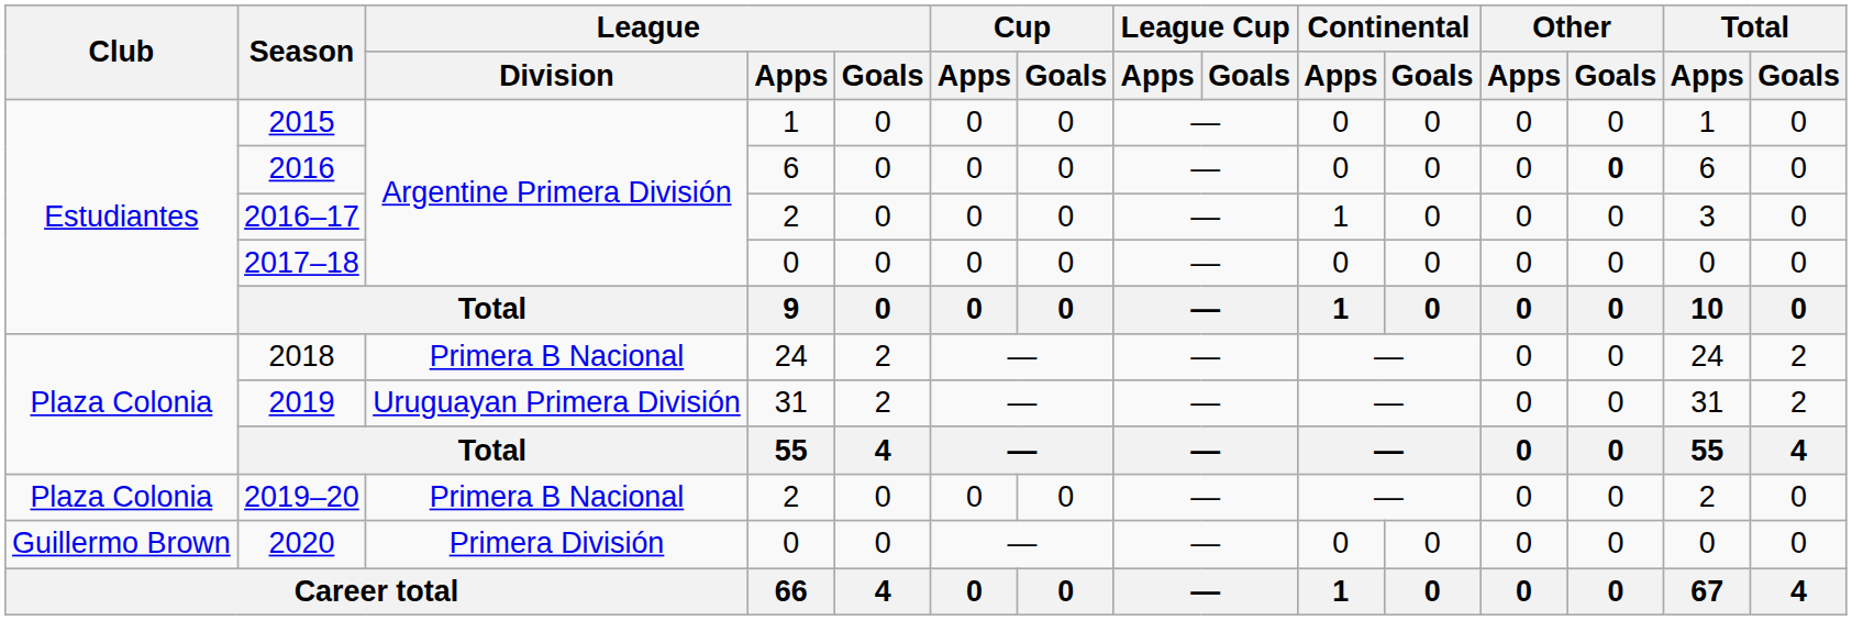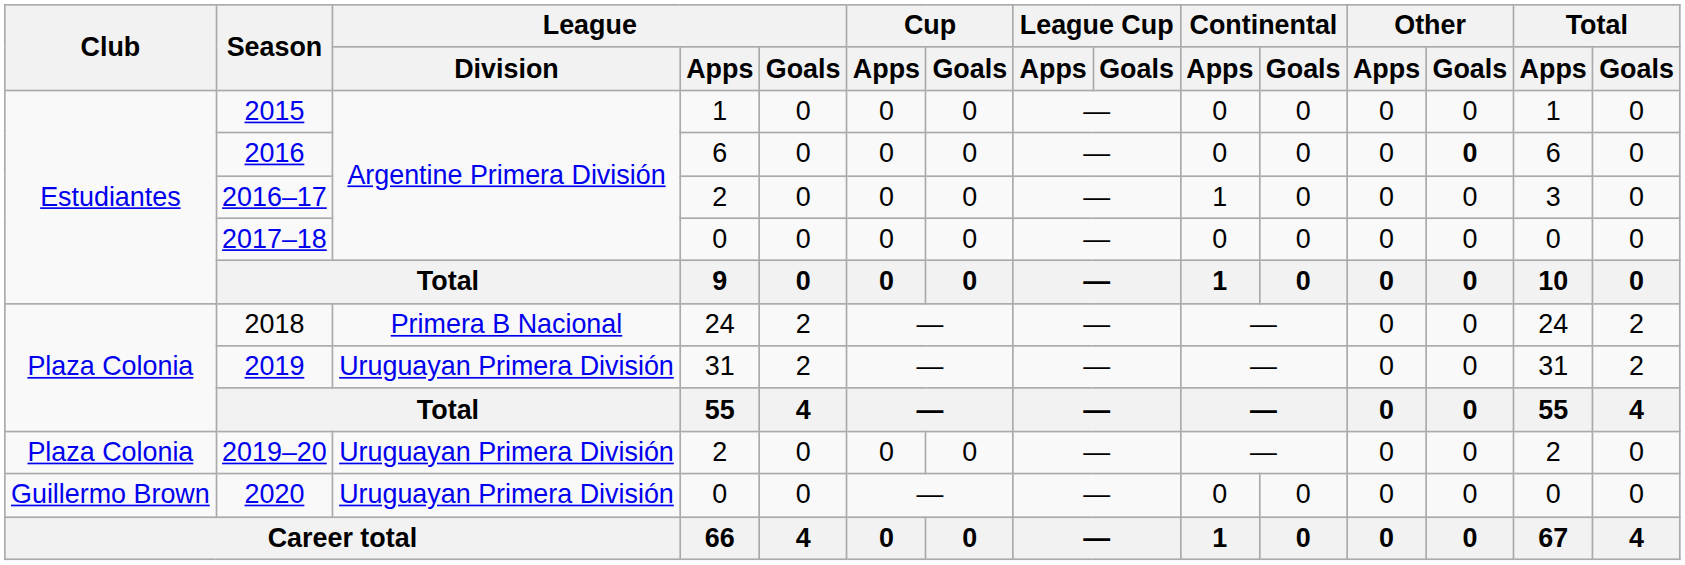2019–20 | League / Division: Primera B Nacional -> Uruguayan Primera División
2020 | League / Division: Primera División -> Uruguayan Primera División
